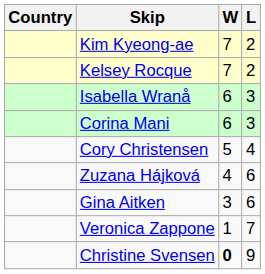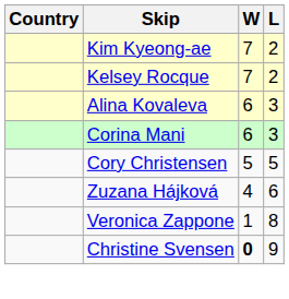+ row: Alina Kovaleva | 6 | 3
- row: Isabella Wranå | 6 | 3
Cory Christensen | L: 4 -> 5
- row: Gina Aitken | 3 | 6
Veronica Zappone | L: 7 -> 8
